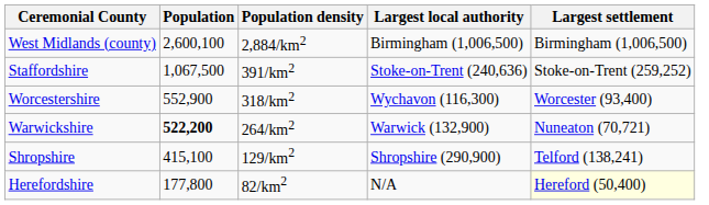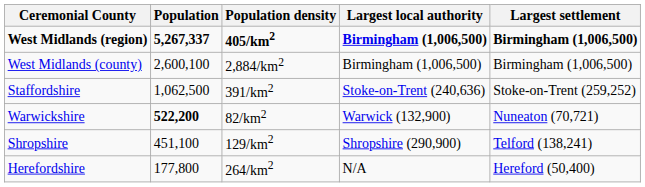+ row: West Midlands (region) | 5,267,337 | 405/km2 | Birmingham (1,006,500) | Birmingham (1,006,500)
Staffordshire | Population: 1,067,500 -> 1,062,500
- row: Worcestershire | 552,900 | 318/km2 | Wychavon (116,300) | Worcester (93,400)
Warwickshire | Population density: 264/km2 -> 82/km2
Shropshire | Population: 415,100 -> 451,100
Herefordshire | Population density: 82/km2 -> 264/km2
Herefordshire | Largest settlement: lightyellow background -> no background
